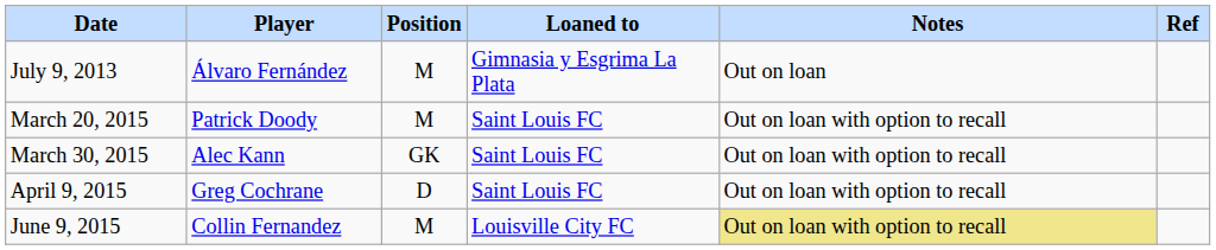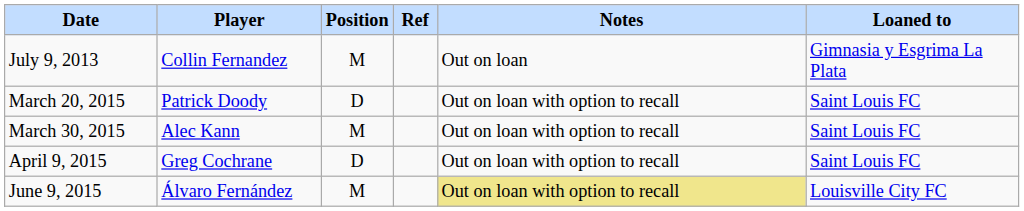columns swapped: Loaned to <-> Ref
July 9, 2013 | Player: Álvaro Fernández -> Collin Fernandez
March 20, 2015 | Position: M -> D
March 30, 2015 | Position: GK -> M
June 9, 2015 | Player: Collin Fernandez -> Álvaro Fernández
